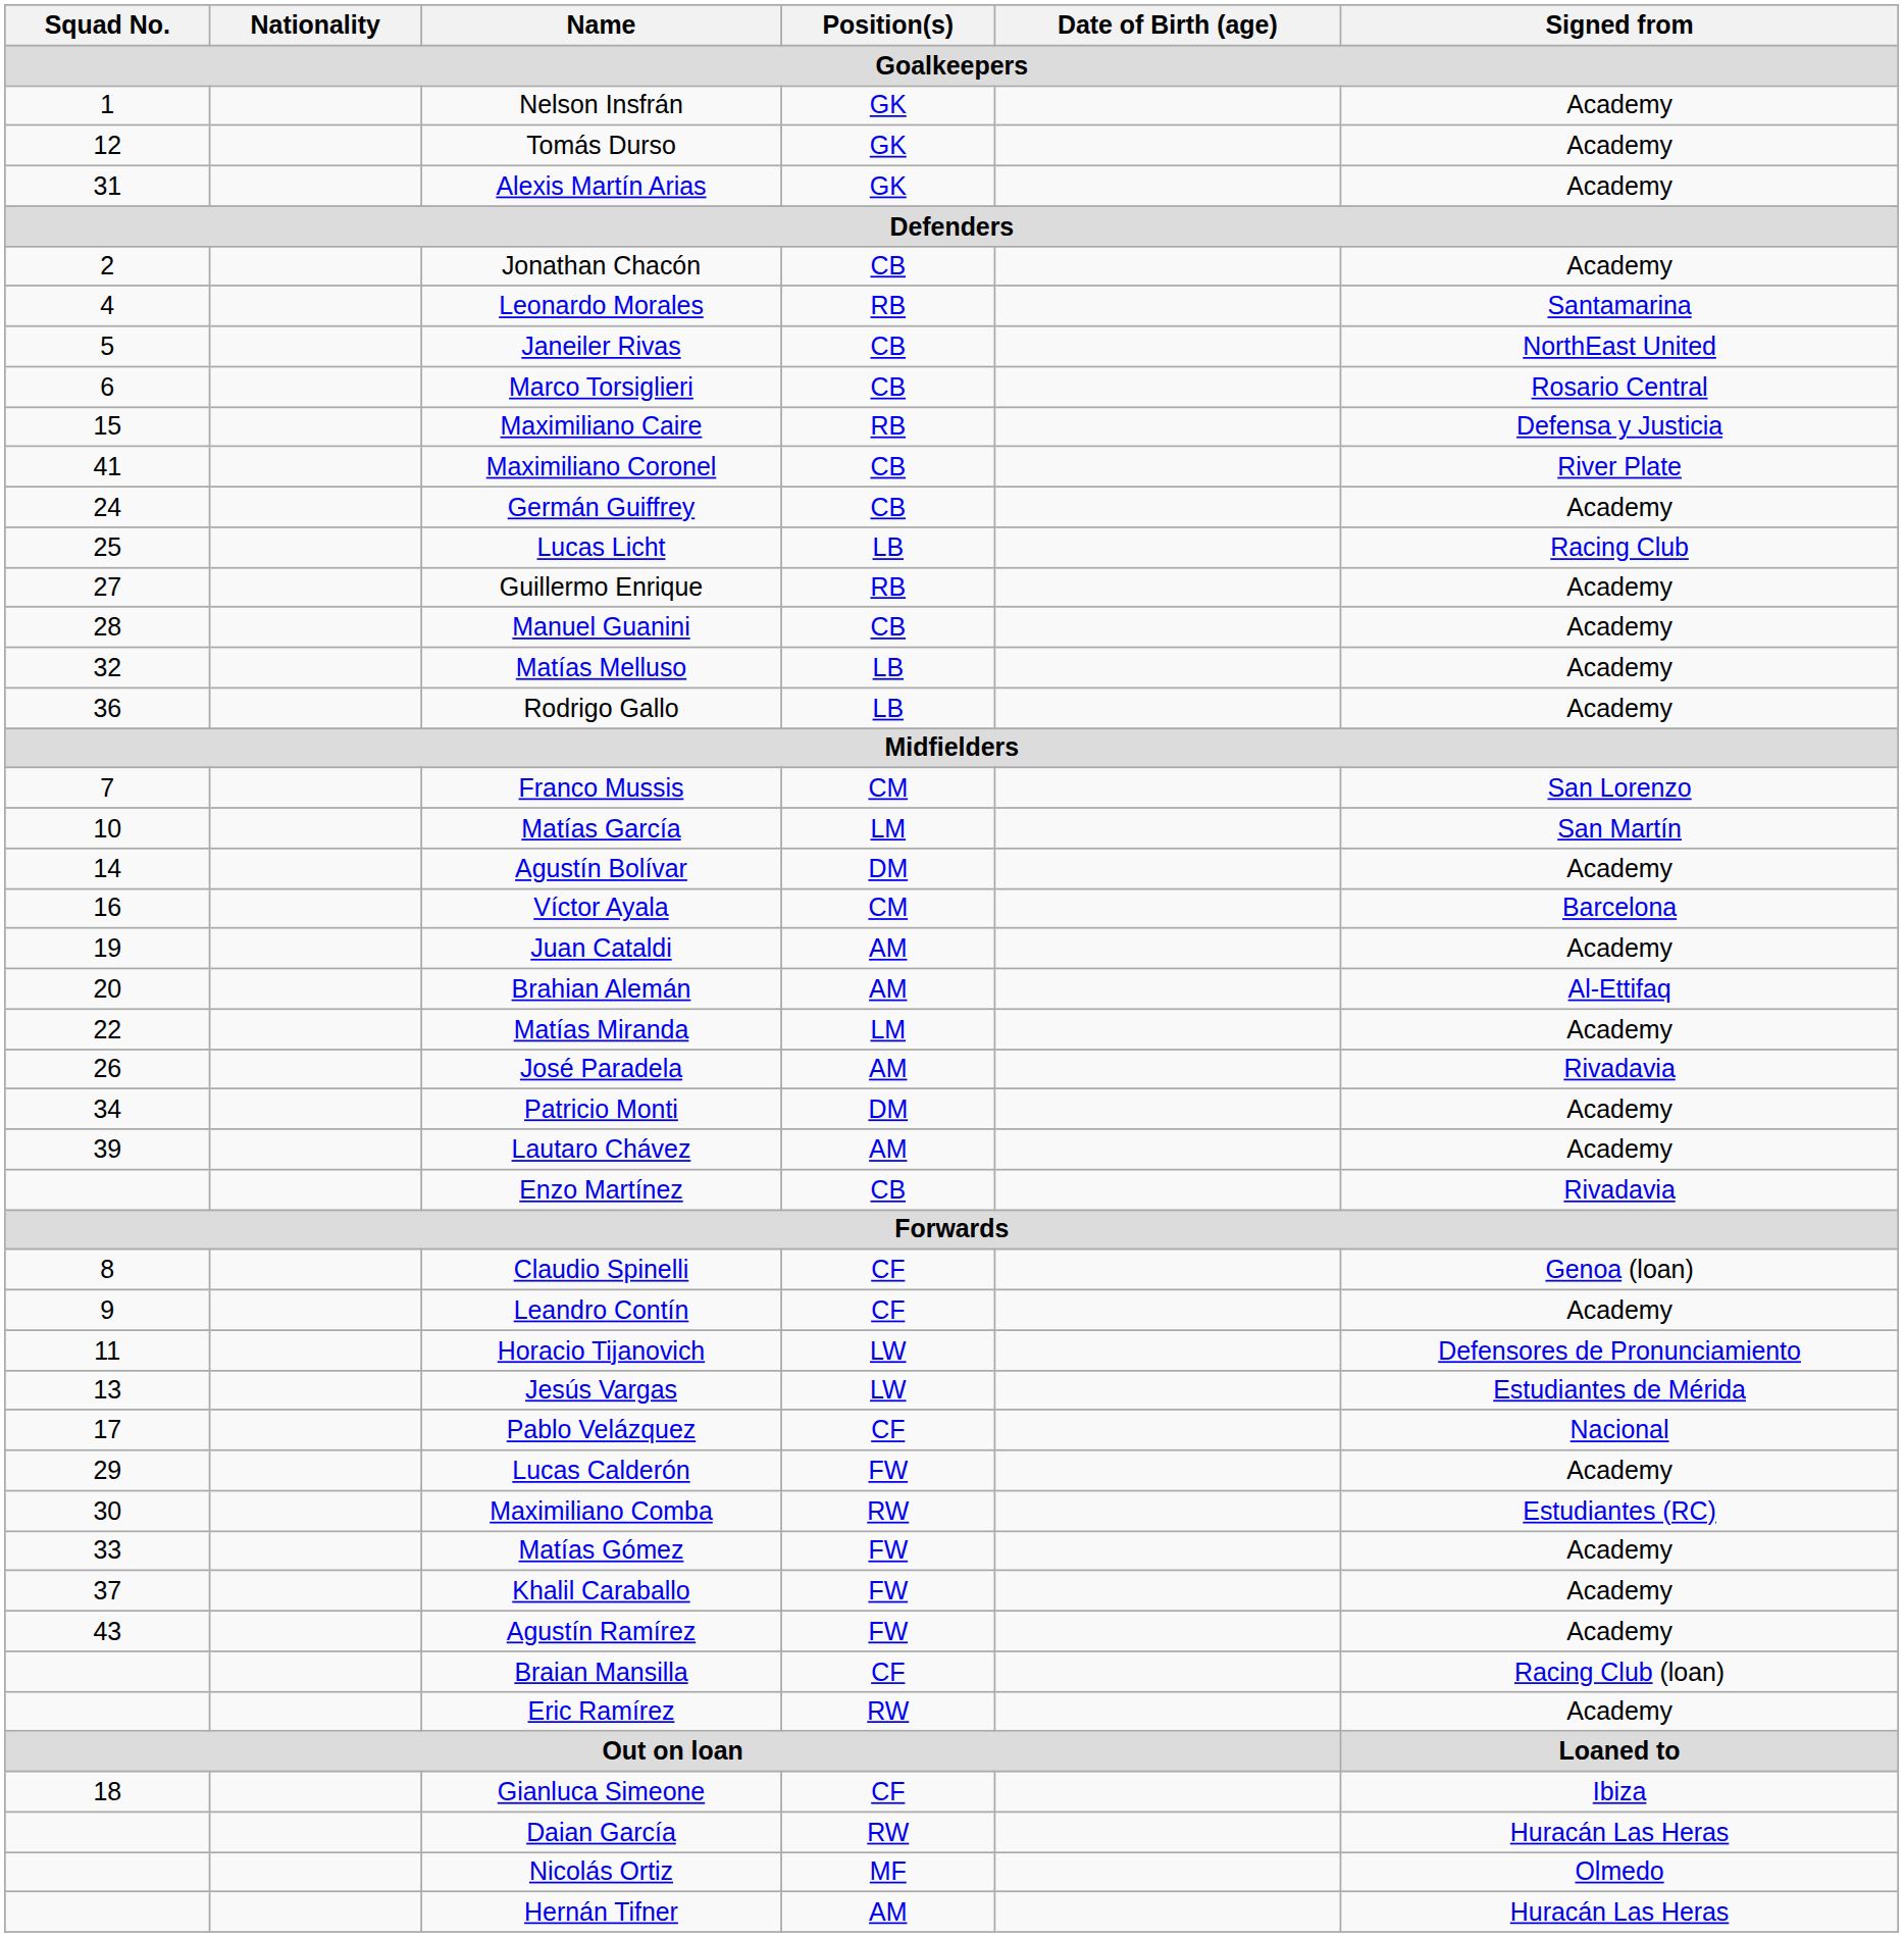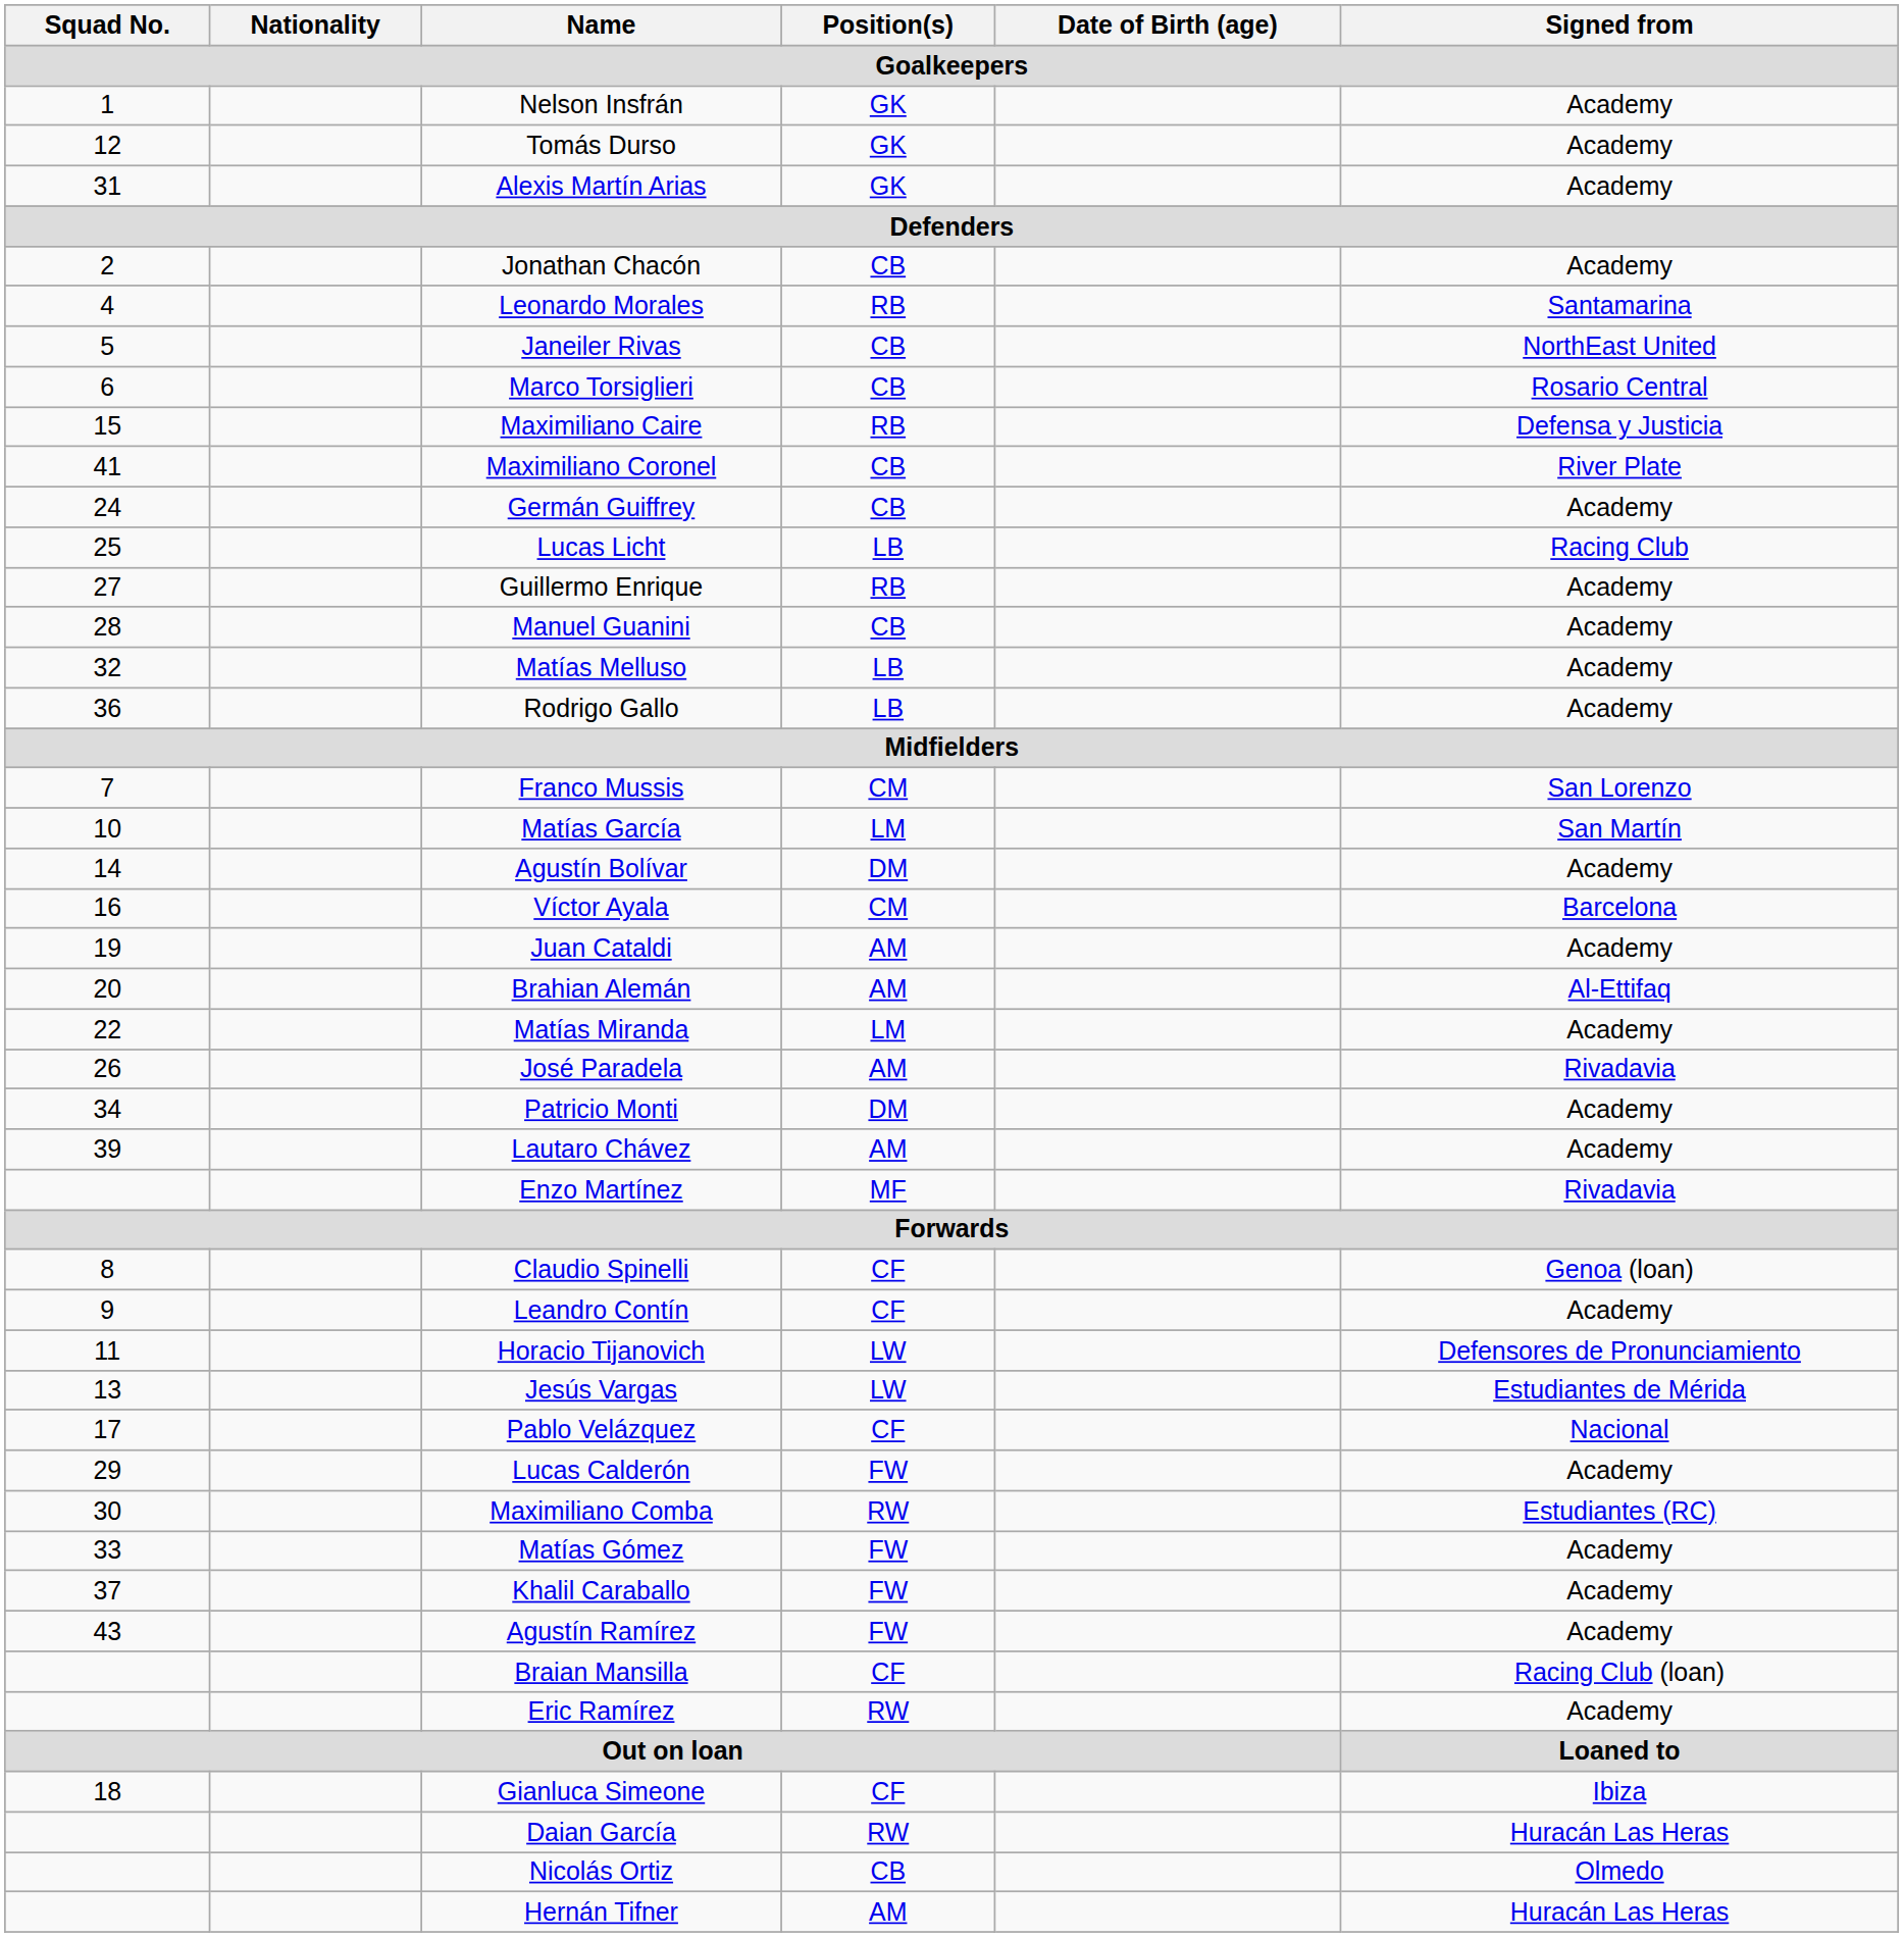Enzo Martínez | Position(s) / Goalkeepers: CB -> MF
Nicolás Ortiz | Position(s) / Goalkeepers: MF -> CB
